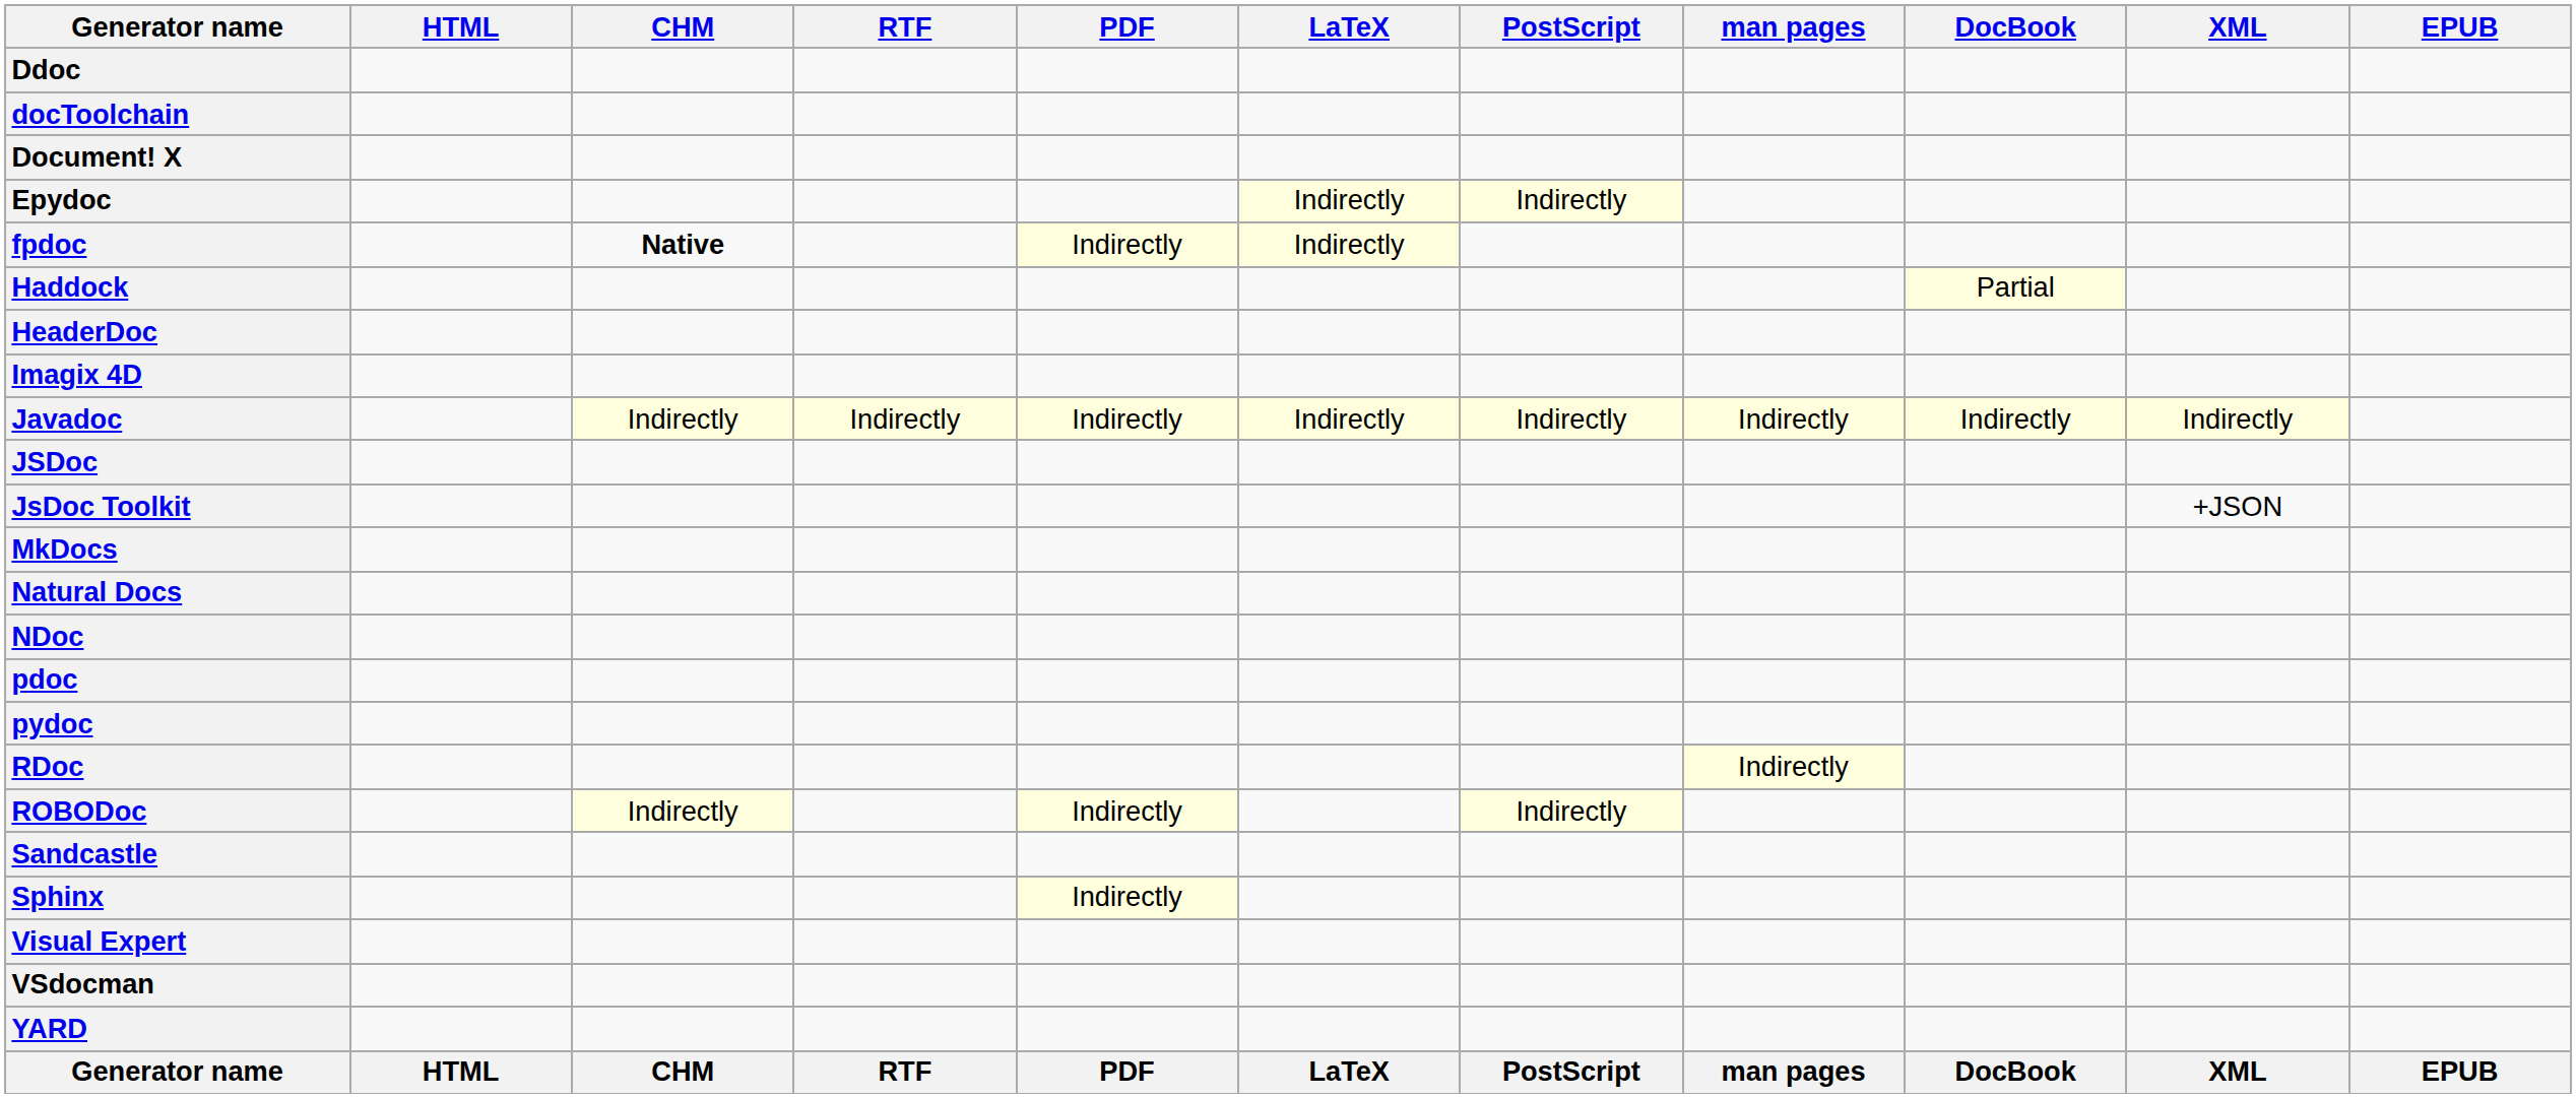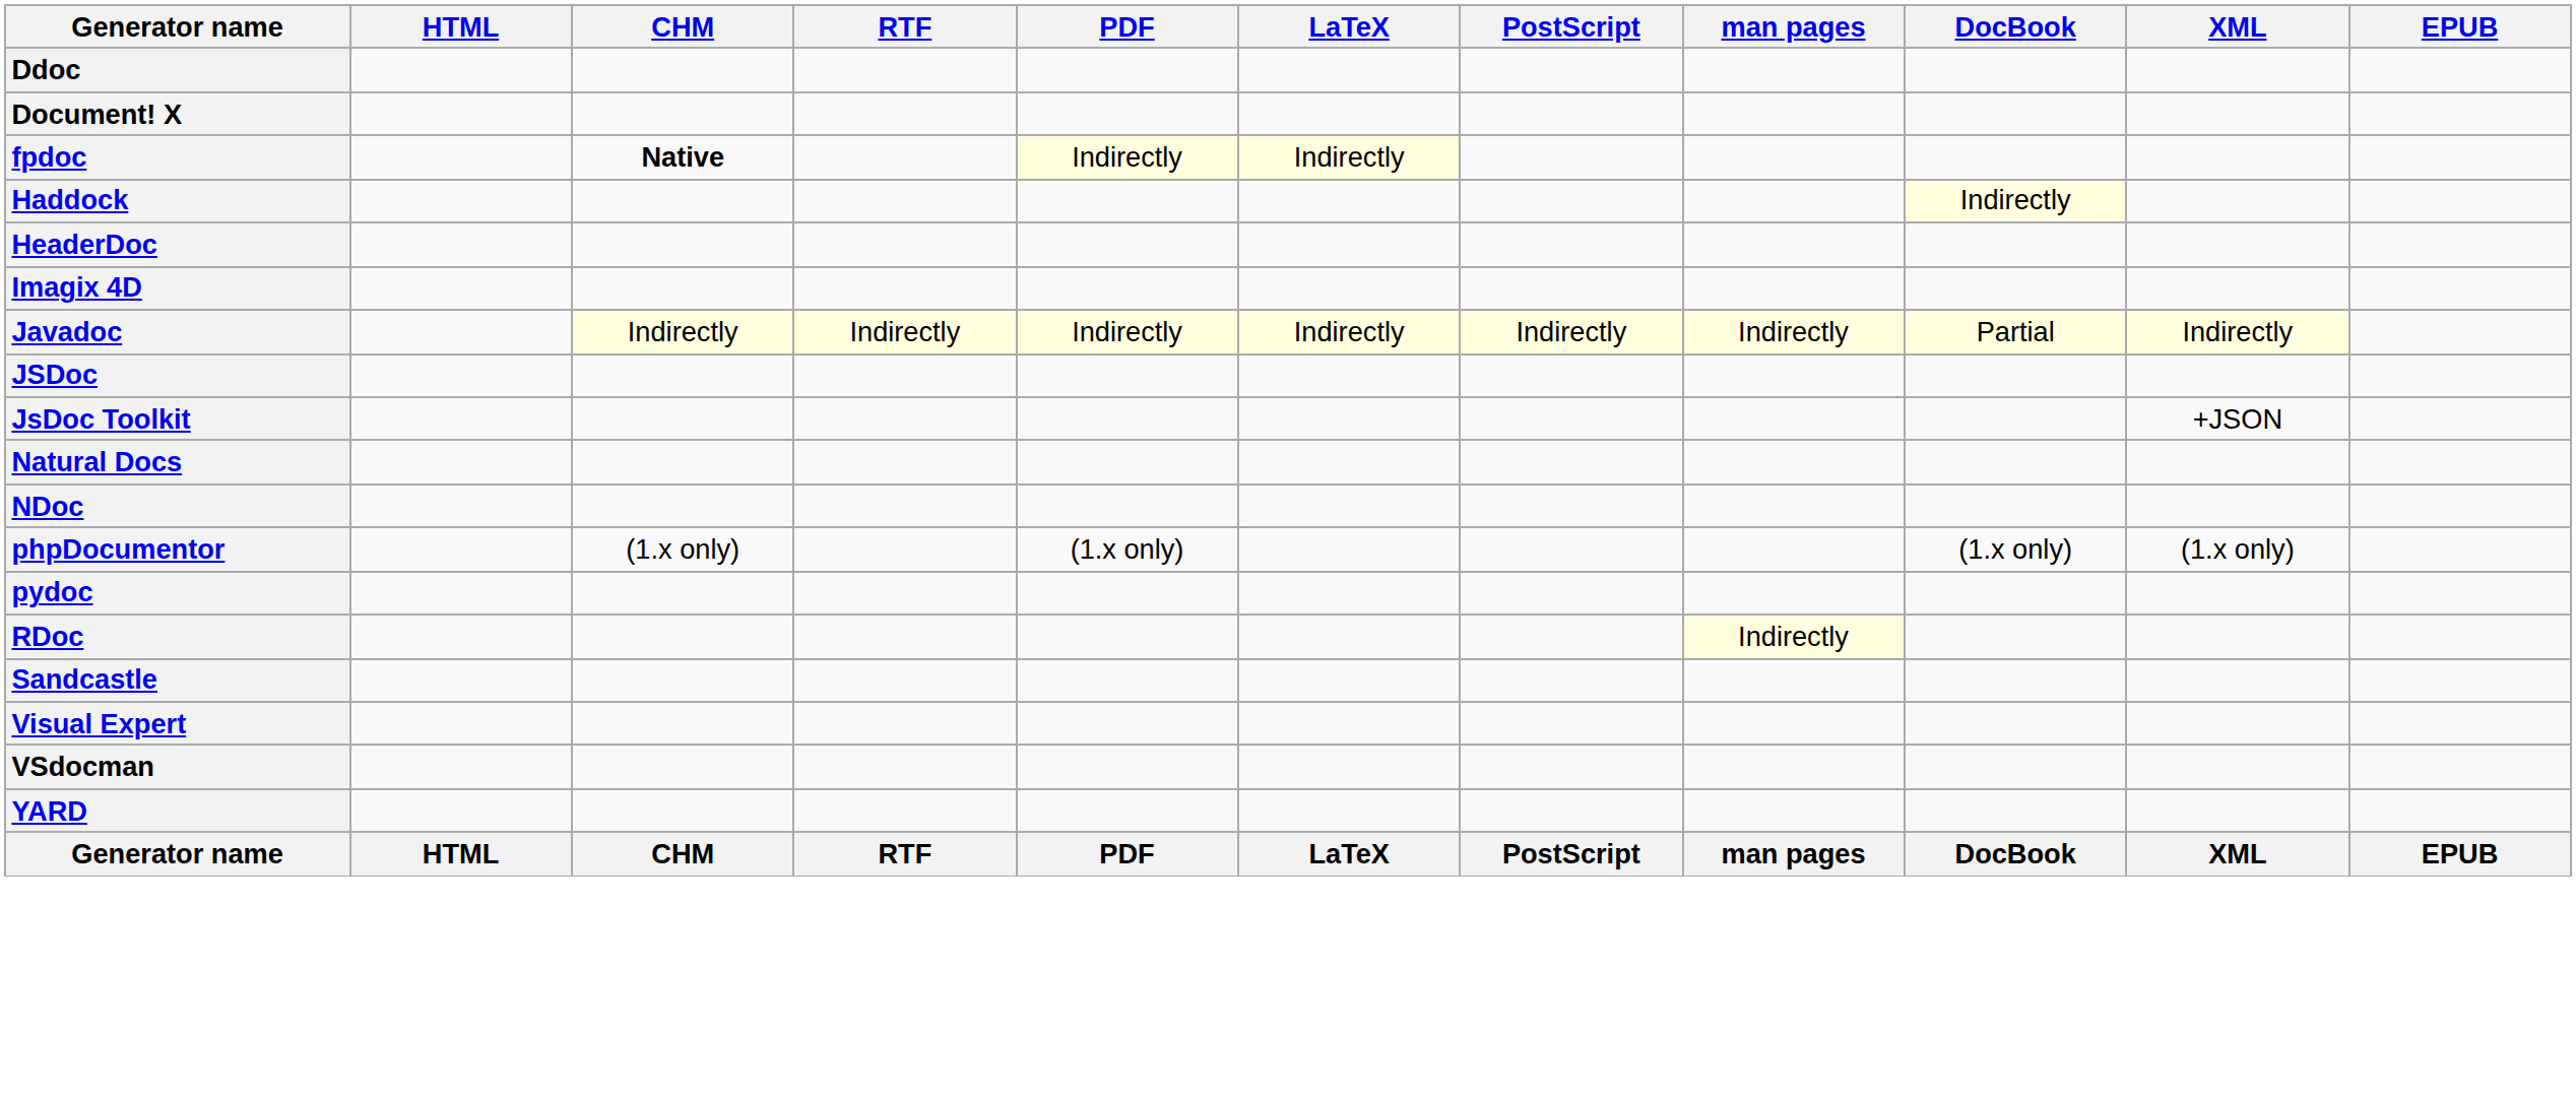- row: docToolchain
- row: Epydoc | Indirectly | Indirectly
Haddock | DocBook: Partial -> Indirectly
Javadoc | DocBook: Indirectly -> Partial
- row: MkDocs
- row: pdoc
+ row: phpDocumentor | (1.x only) | (1.x only) | (1.x only) | (1.x only)
- row: ROBODoc | Indirectly | Indirectly | Indirectly
- row: Sphinx | Indirectly
